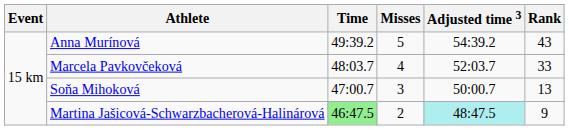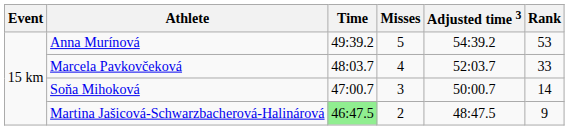Anna Murínová | Rank: 43 -> 53
Soňa Mihoková | Rank: 13 -> 14
Martina Jašicová-Schwarzbacherová-Halinárová | Adjusted time 3: paleturquoise background -> no background
